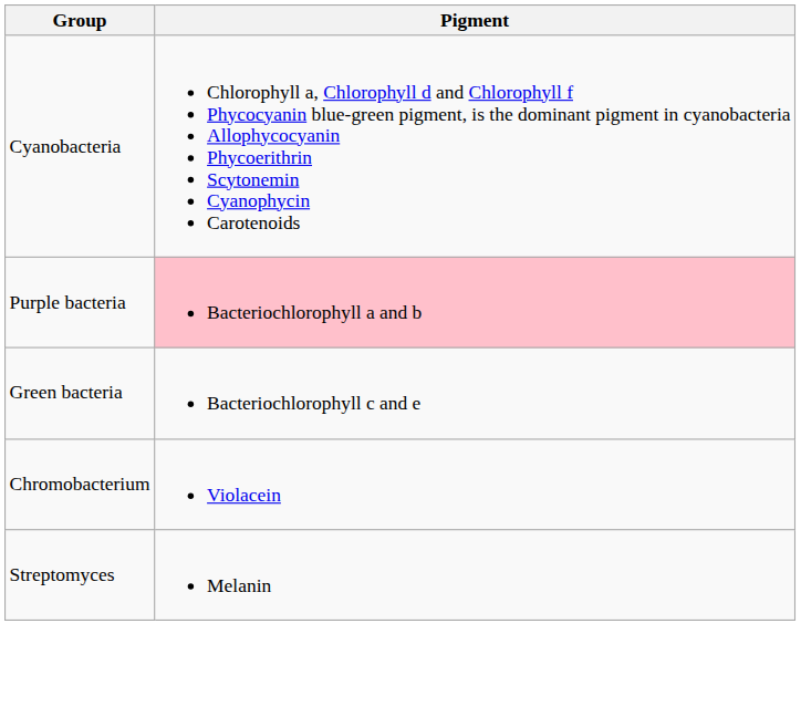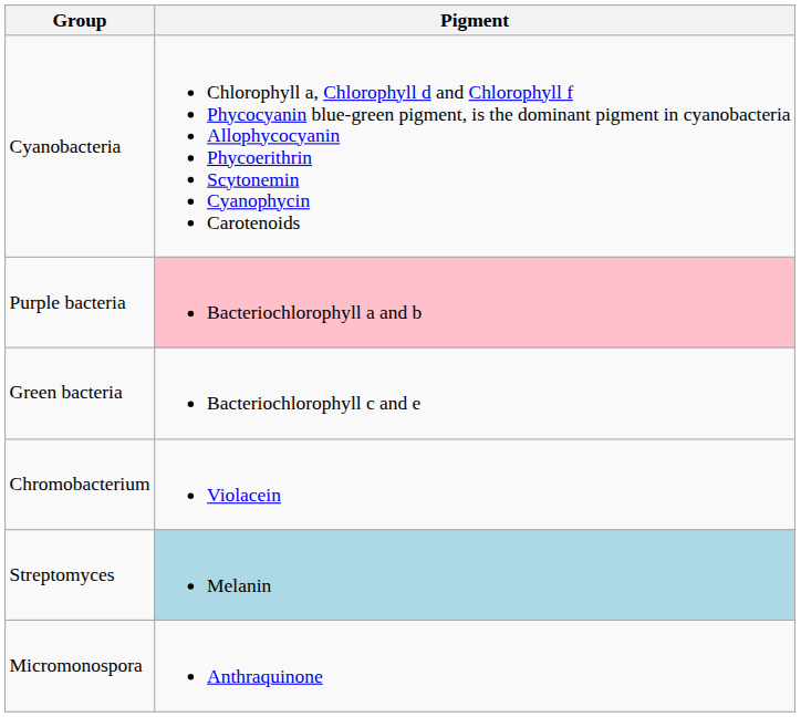Streptomyces | Pigment: no background -> lightblue background
+ row: Micromonospora | Anthraquinone
